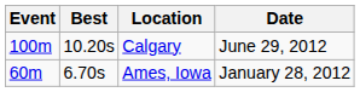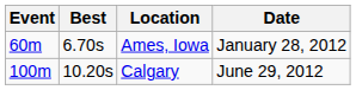rows swapped: Calgary <-> Ames, Iowa
